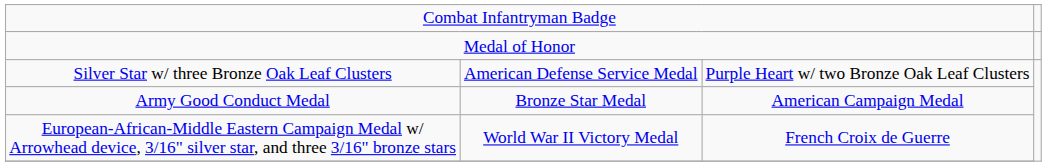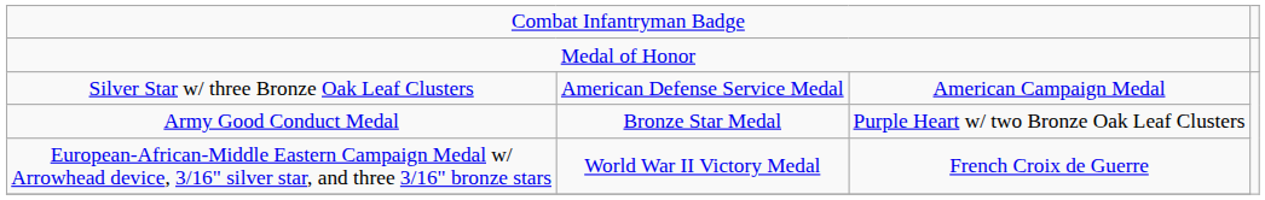Silver Star w/ three Bronze Oak Leaf Clusters | column 3: Purple Heart w/ two Bronze Oak Leaf Clusters -> American Campaign Medal
Army Good Conduct Medal | column 3: American Campaign Medal -> Purple Heart w/ two Bronze Oak Leaf Clusters
